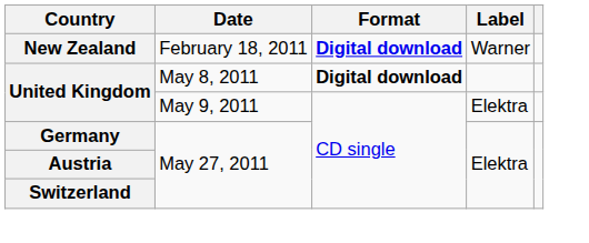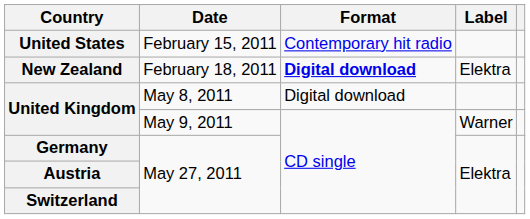+ row: United States | February 15, 2011 | Contemporary hit radio
February 18, 2011 | Label: Warner -> Elektra
May 8, 2011 | Format: bold -> normal
May 9, 2011 | Label: Elektra -> Warner
